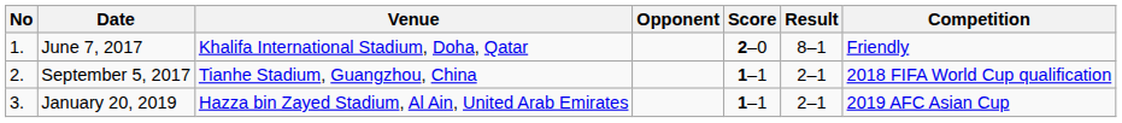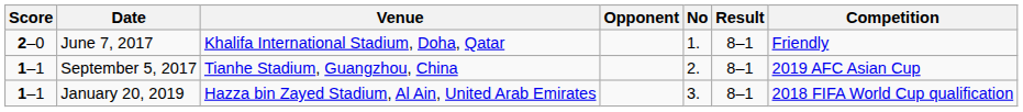columns swapped: No <-> Score
September 5, 2017 | Result: 2–1 -> 8–1
September 5, 2017 | Competition: 2018 FIFA World Cup qualification -> 2019 AFC Asian Cup
January 20, 2019 | Result: 2–1 -> 8–1
January 20, 2019 | Competition: 2019 AFC Asian Cup -> 2018 FIFA World Cup qualification
